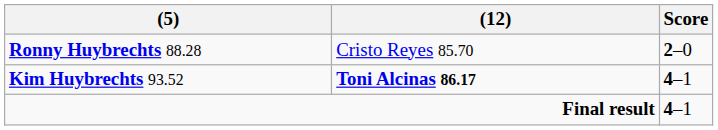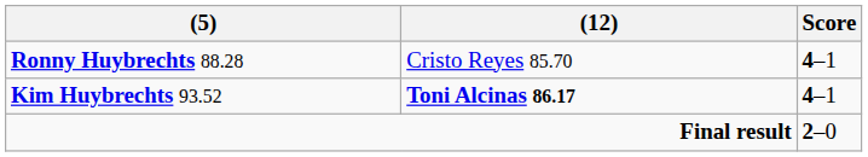Ronny Huybrechts 88.28 | Score: 2–0 -> 4–1
Final result | Score: 4–1 -> 2–0
